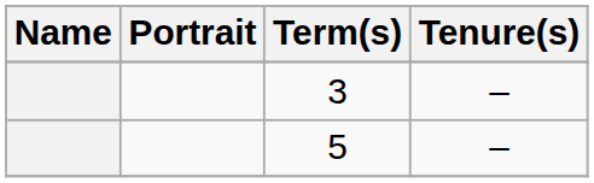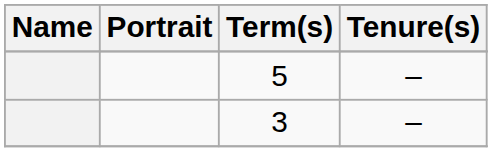rows swapped: 5 <-> 3
